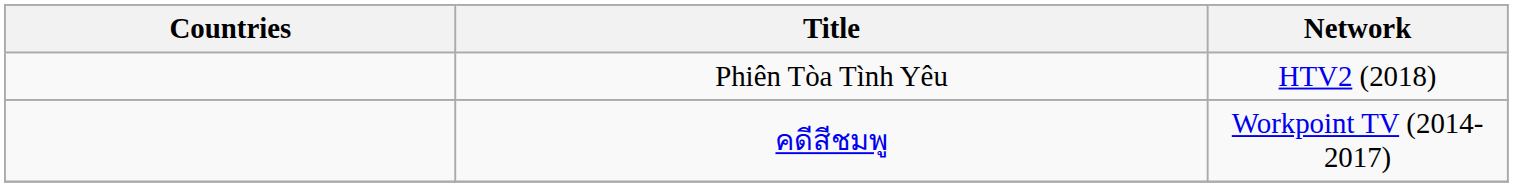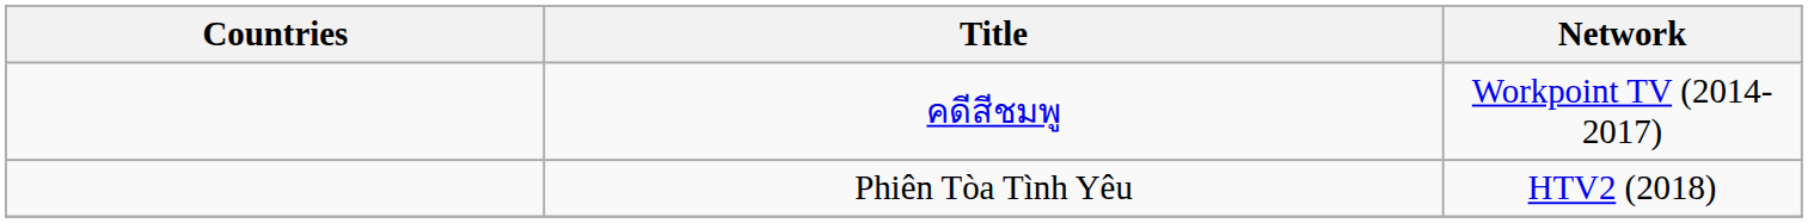rows swapped: คดีสีชมพู <-> Phiên Tòa Tình Yêu
